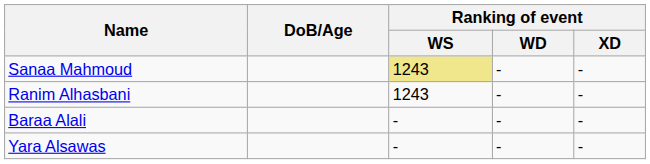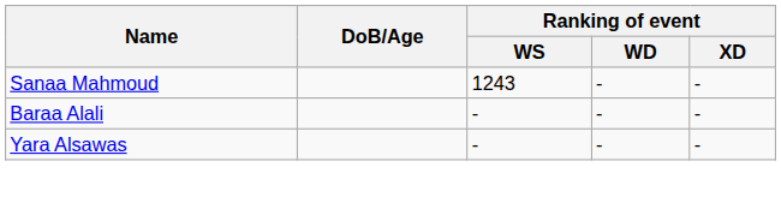Sanaa Mahmoud | Ranking of event / WS: khaki background -> no background
- row: Ranim Alhasbani | 1243 | - | -
